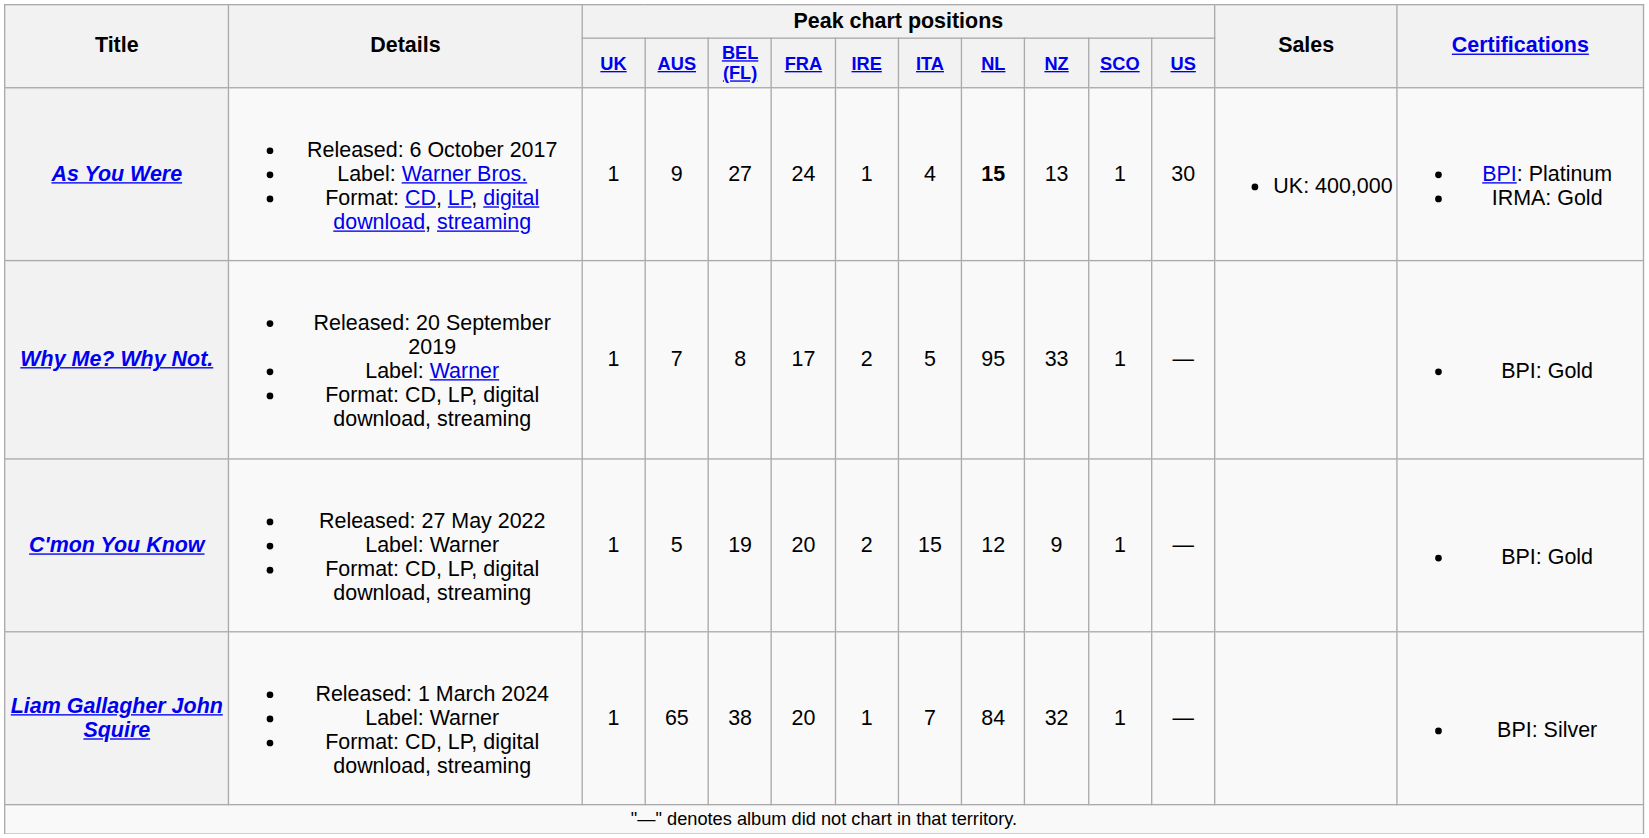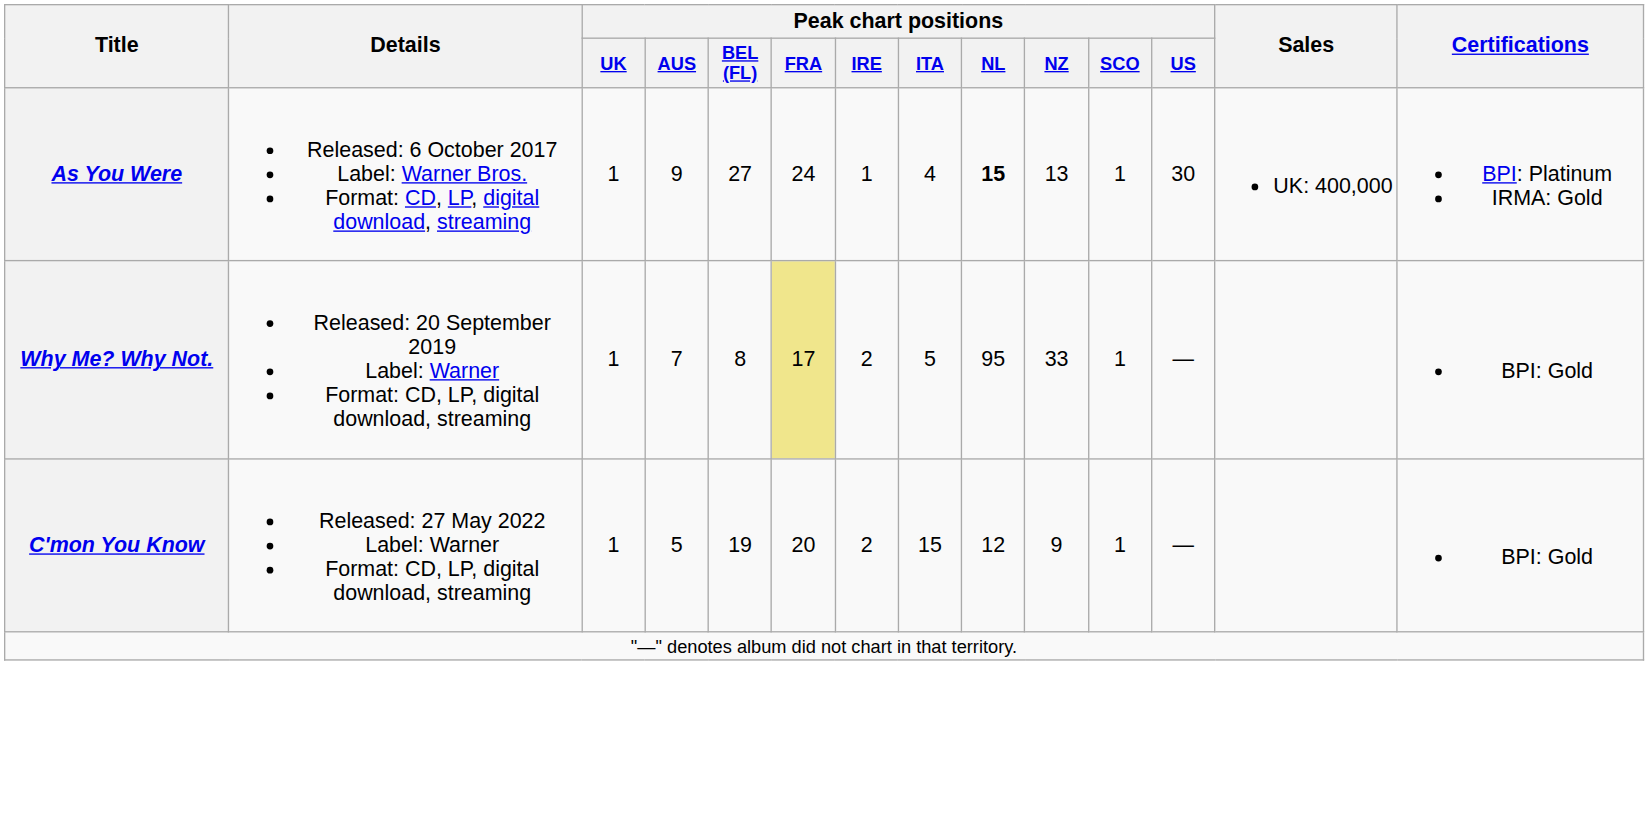Why Me? Why Not. | Peak chart positions / FRA: no background -> khaki background
- row: Liam Gallagher John Squire | Released: 1 March 2024 Label: Warner Format: CD, LP, digital download, streaming | 1 | 65 | 38 | 20 | 1 | 7 | 84 | 32 | 1 | — | BPI: Silver
